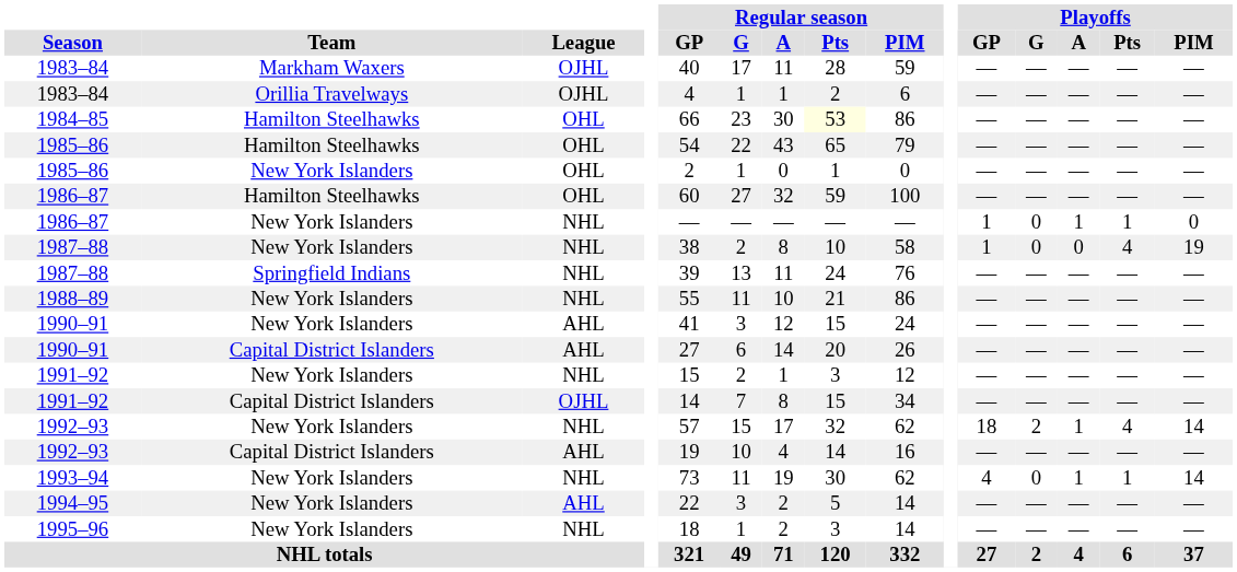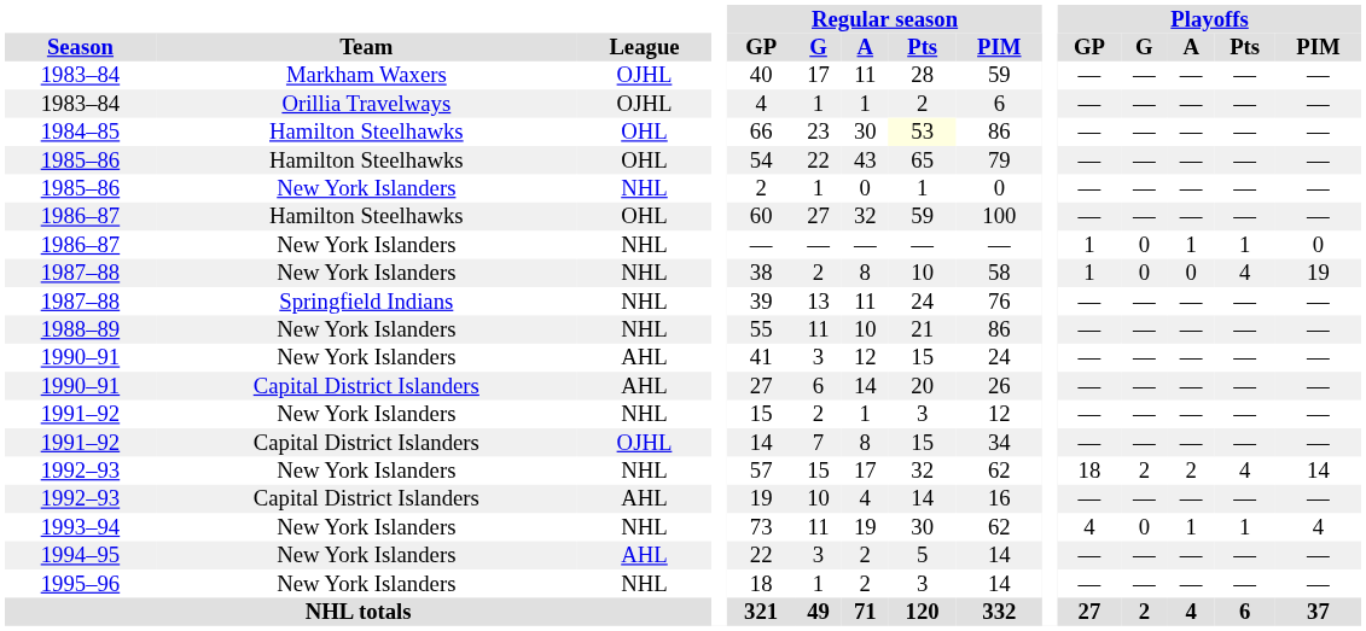1985–86 / New York Islanders | League: OHL -> NHL
1992–93 / New York Islanders | Playoffs / A: 1 -> 2
1993–94 | Playoffs / PIM: 14 -> 4
